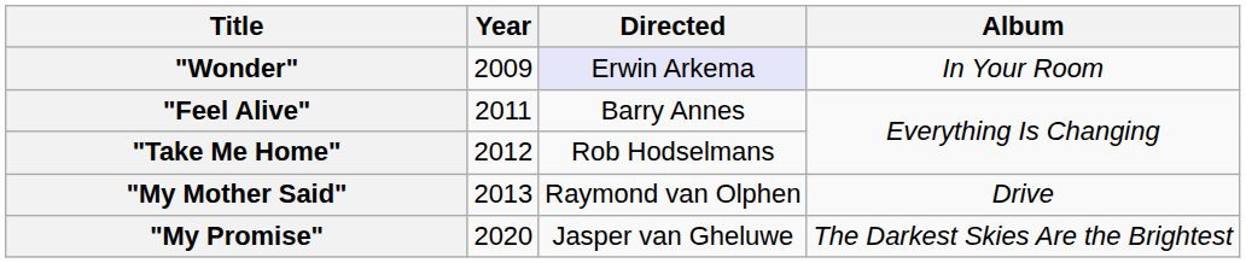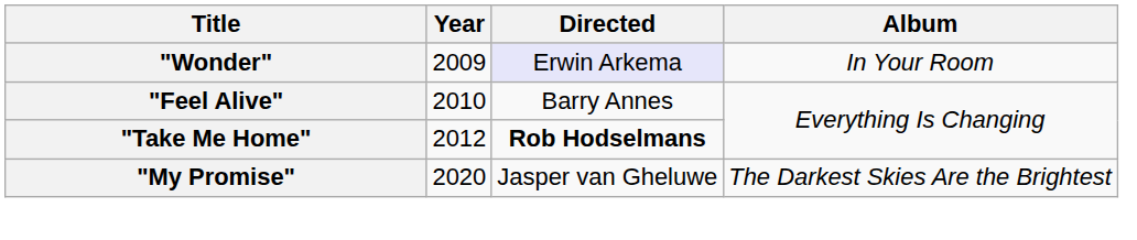"Feel Alive" | Year: 2011 -> 2010
"Take Me Home" | Directed: normal -> bold
- row: "My Mother Said" | 2013 | Raymond van Olphen | Drive
